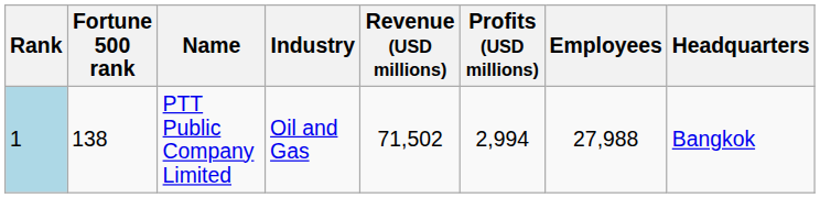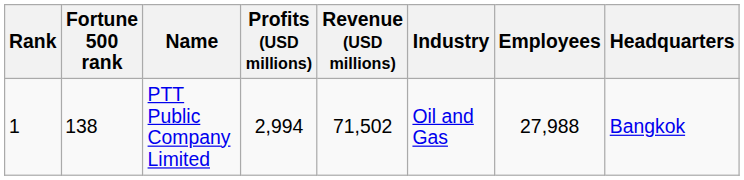columns swapped: Industry <-> Profits (USD millions)
PTT Public Company Limited | Rank: lightblue background -> no background
